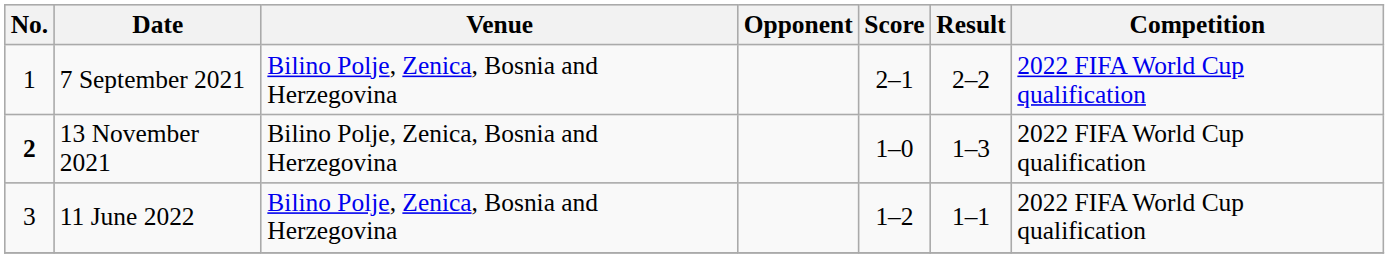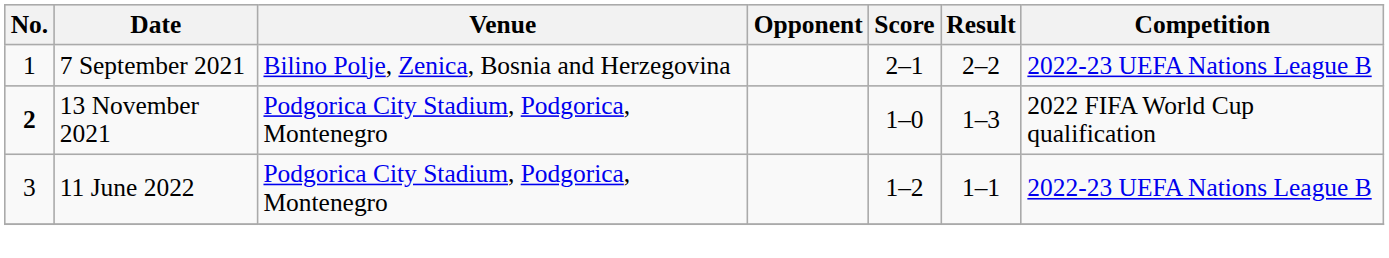7 September 2021 | Competition: 2022 FIFA World Cup qualification -> 2022-23 UEFA Nations League B
13 November 2021 | Venue: Bilino Polje, Zenica, Bosnia and Herzegovina -> Podgorica City Stadium, Podgorica, Montenegro
11 June 2022 | Venue: Bilino Polje, Zenica, Bosnia and Herzegovina -> Podgorica City Stadium, Podgorica, Montenegro
11 June 2022 | Competition: 2022 FIFA World Cup qualification -> 2022-23 UEFA Nations League B
